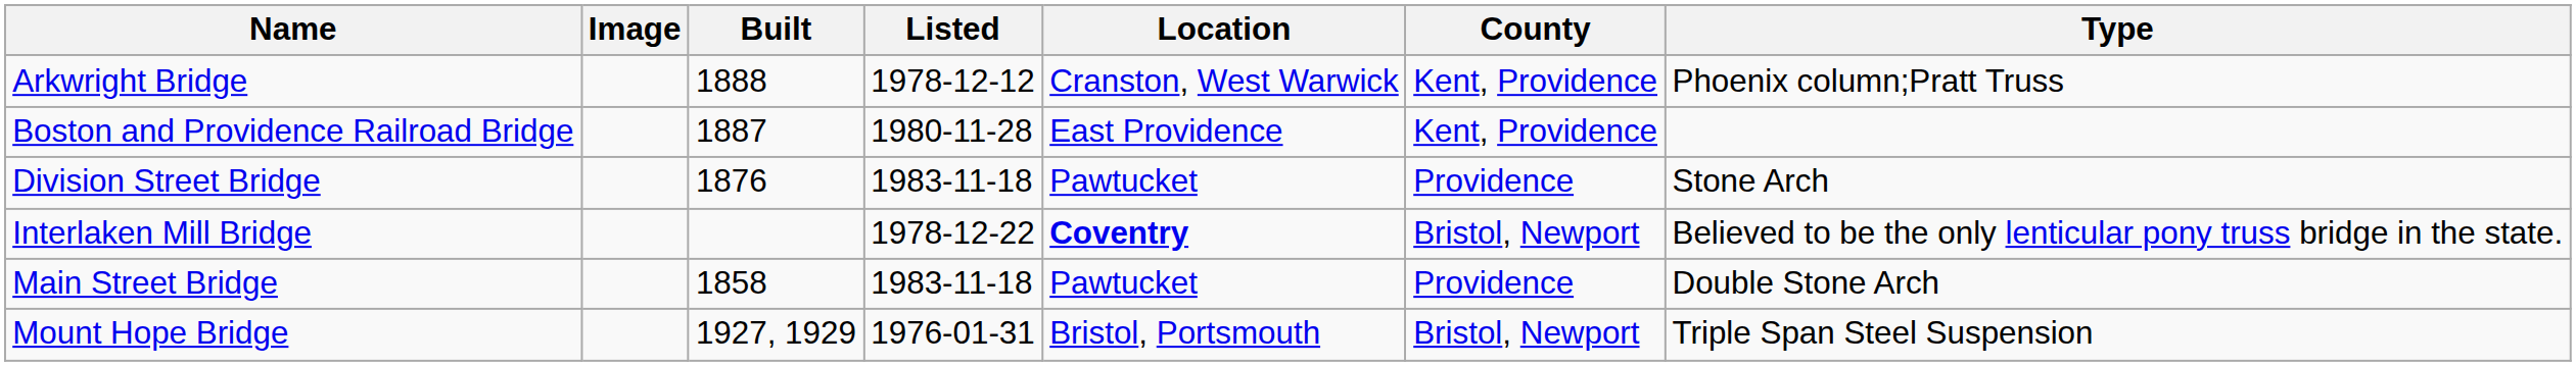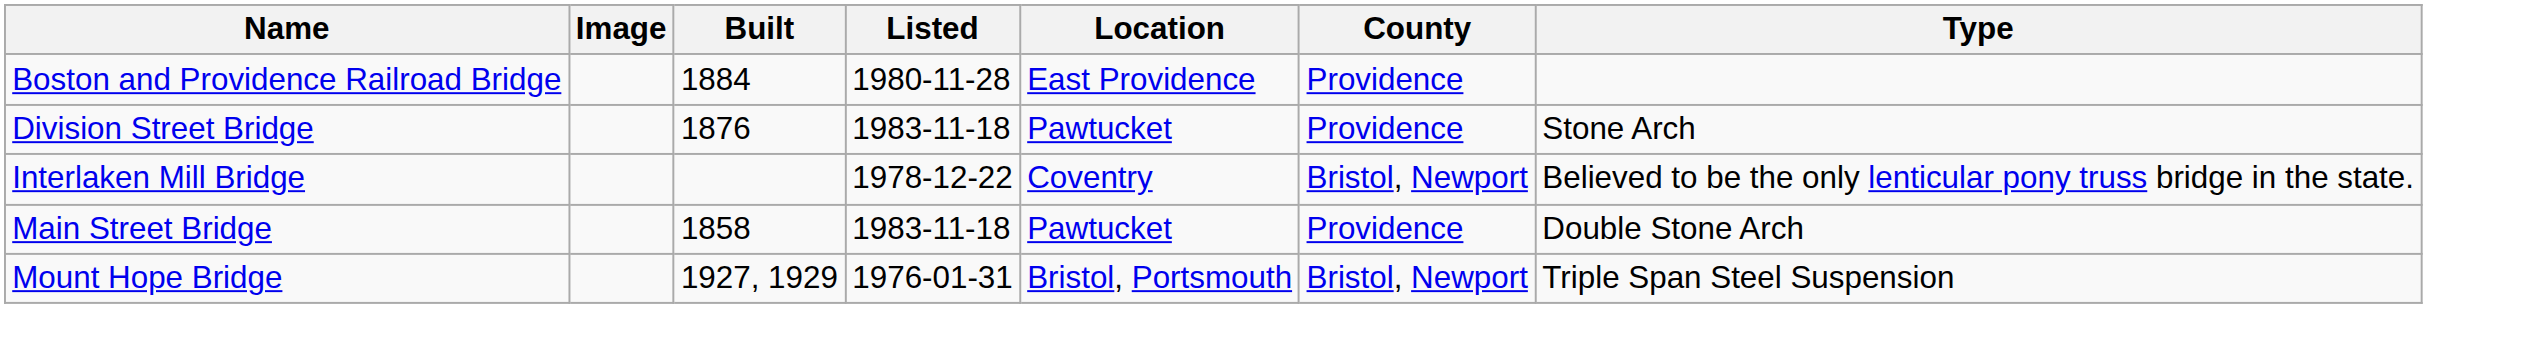- row: Arkwright Bridge | 1888 | 1978-12-12 | Cranston, West Warwick | Kent, Providence | Phoenix column;Pratt Truss
Boston and Providence Railroad Bridge | Built: 1887 -> 1884
Boston and Providence Railroad Bridge | County: Kent, Providence -> Providence
Interlaken Mill Bridge | Location: bold -> normal
